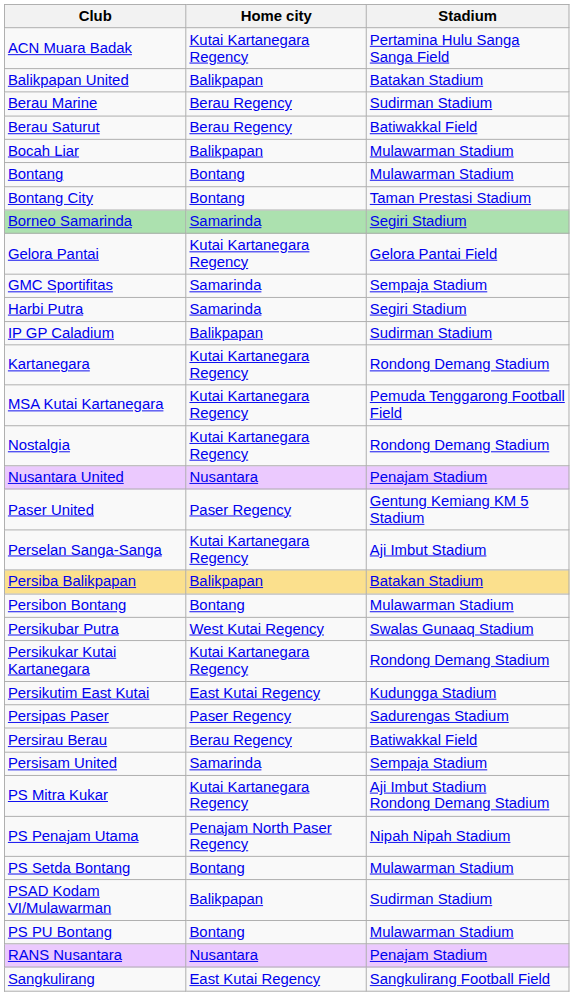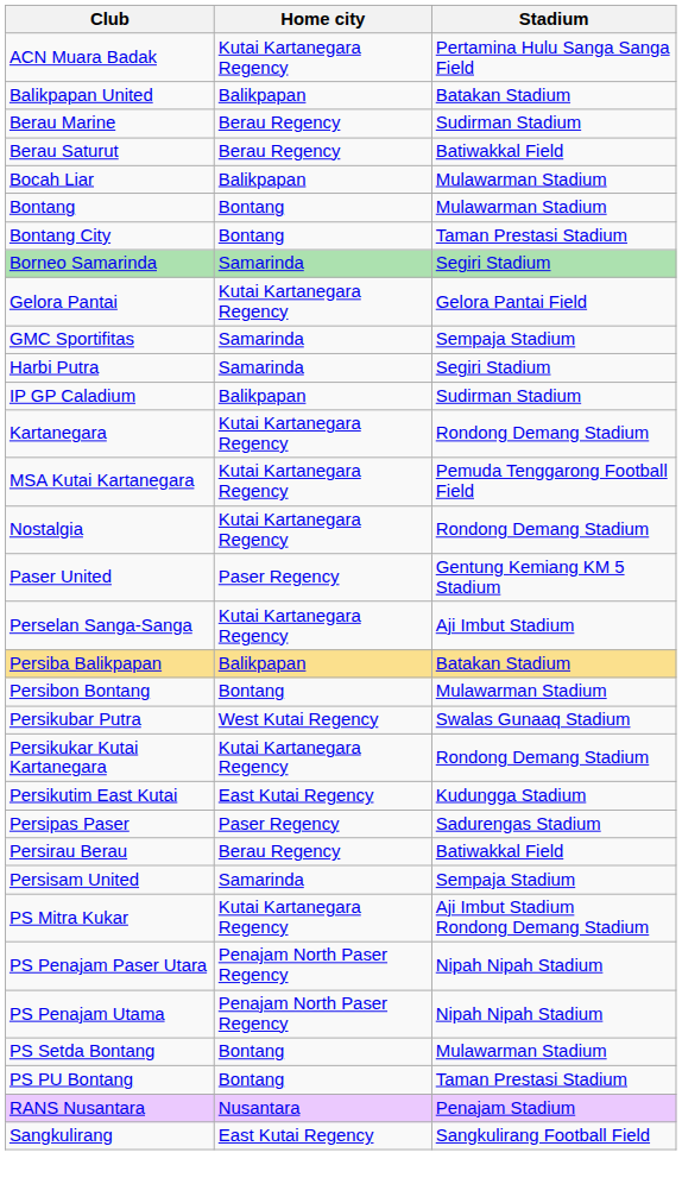- row: Nusantara United | Nusantara | Penajam Stadium
+ row: PS Penajam Paser Utara | Penajam North Paser Regency | Nipah Nipah Stadium
- row: PSAD Kodam VI/Mulawarman | Balikpapan | Sudirman Stadium
PS PU Bontang | Stadium: Mulawarman Stadium -> Taman Prestasi Stadium
